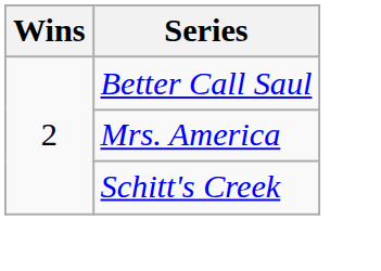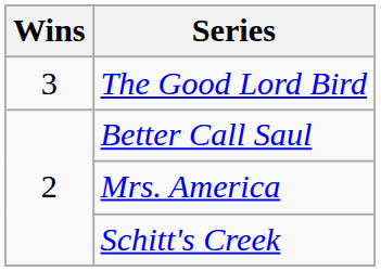+ row: 3 | The Good Lord Bird
